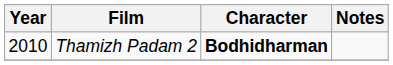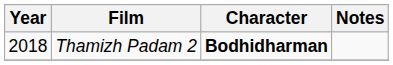Thamizh Padam 2 | Year: 2010 -> 2018
